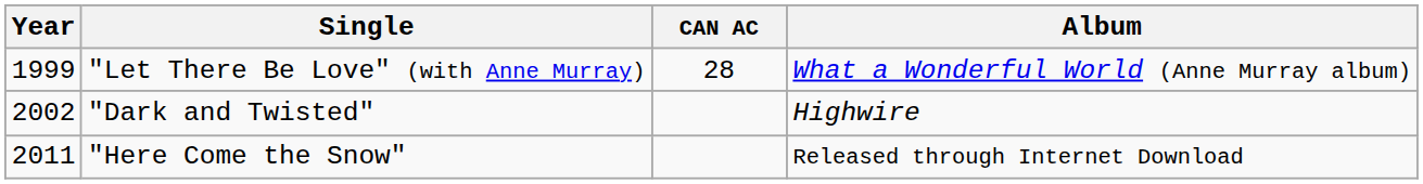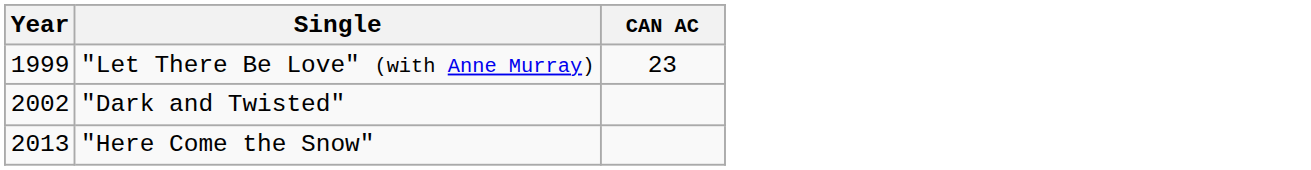- column: Album | What a Wonderful World (Anne Murray album) | Highwire | Released through Internet Download
"Let There Be Love" (with Anne Murray) | CAN AC: 28 -> 23
"Here Come the Snow" | Year: 2011 -> 2013
